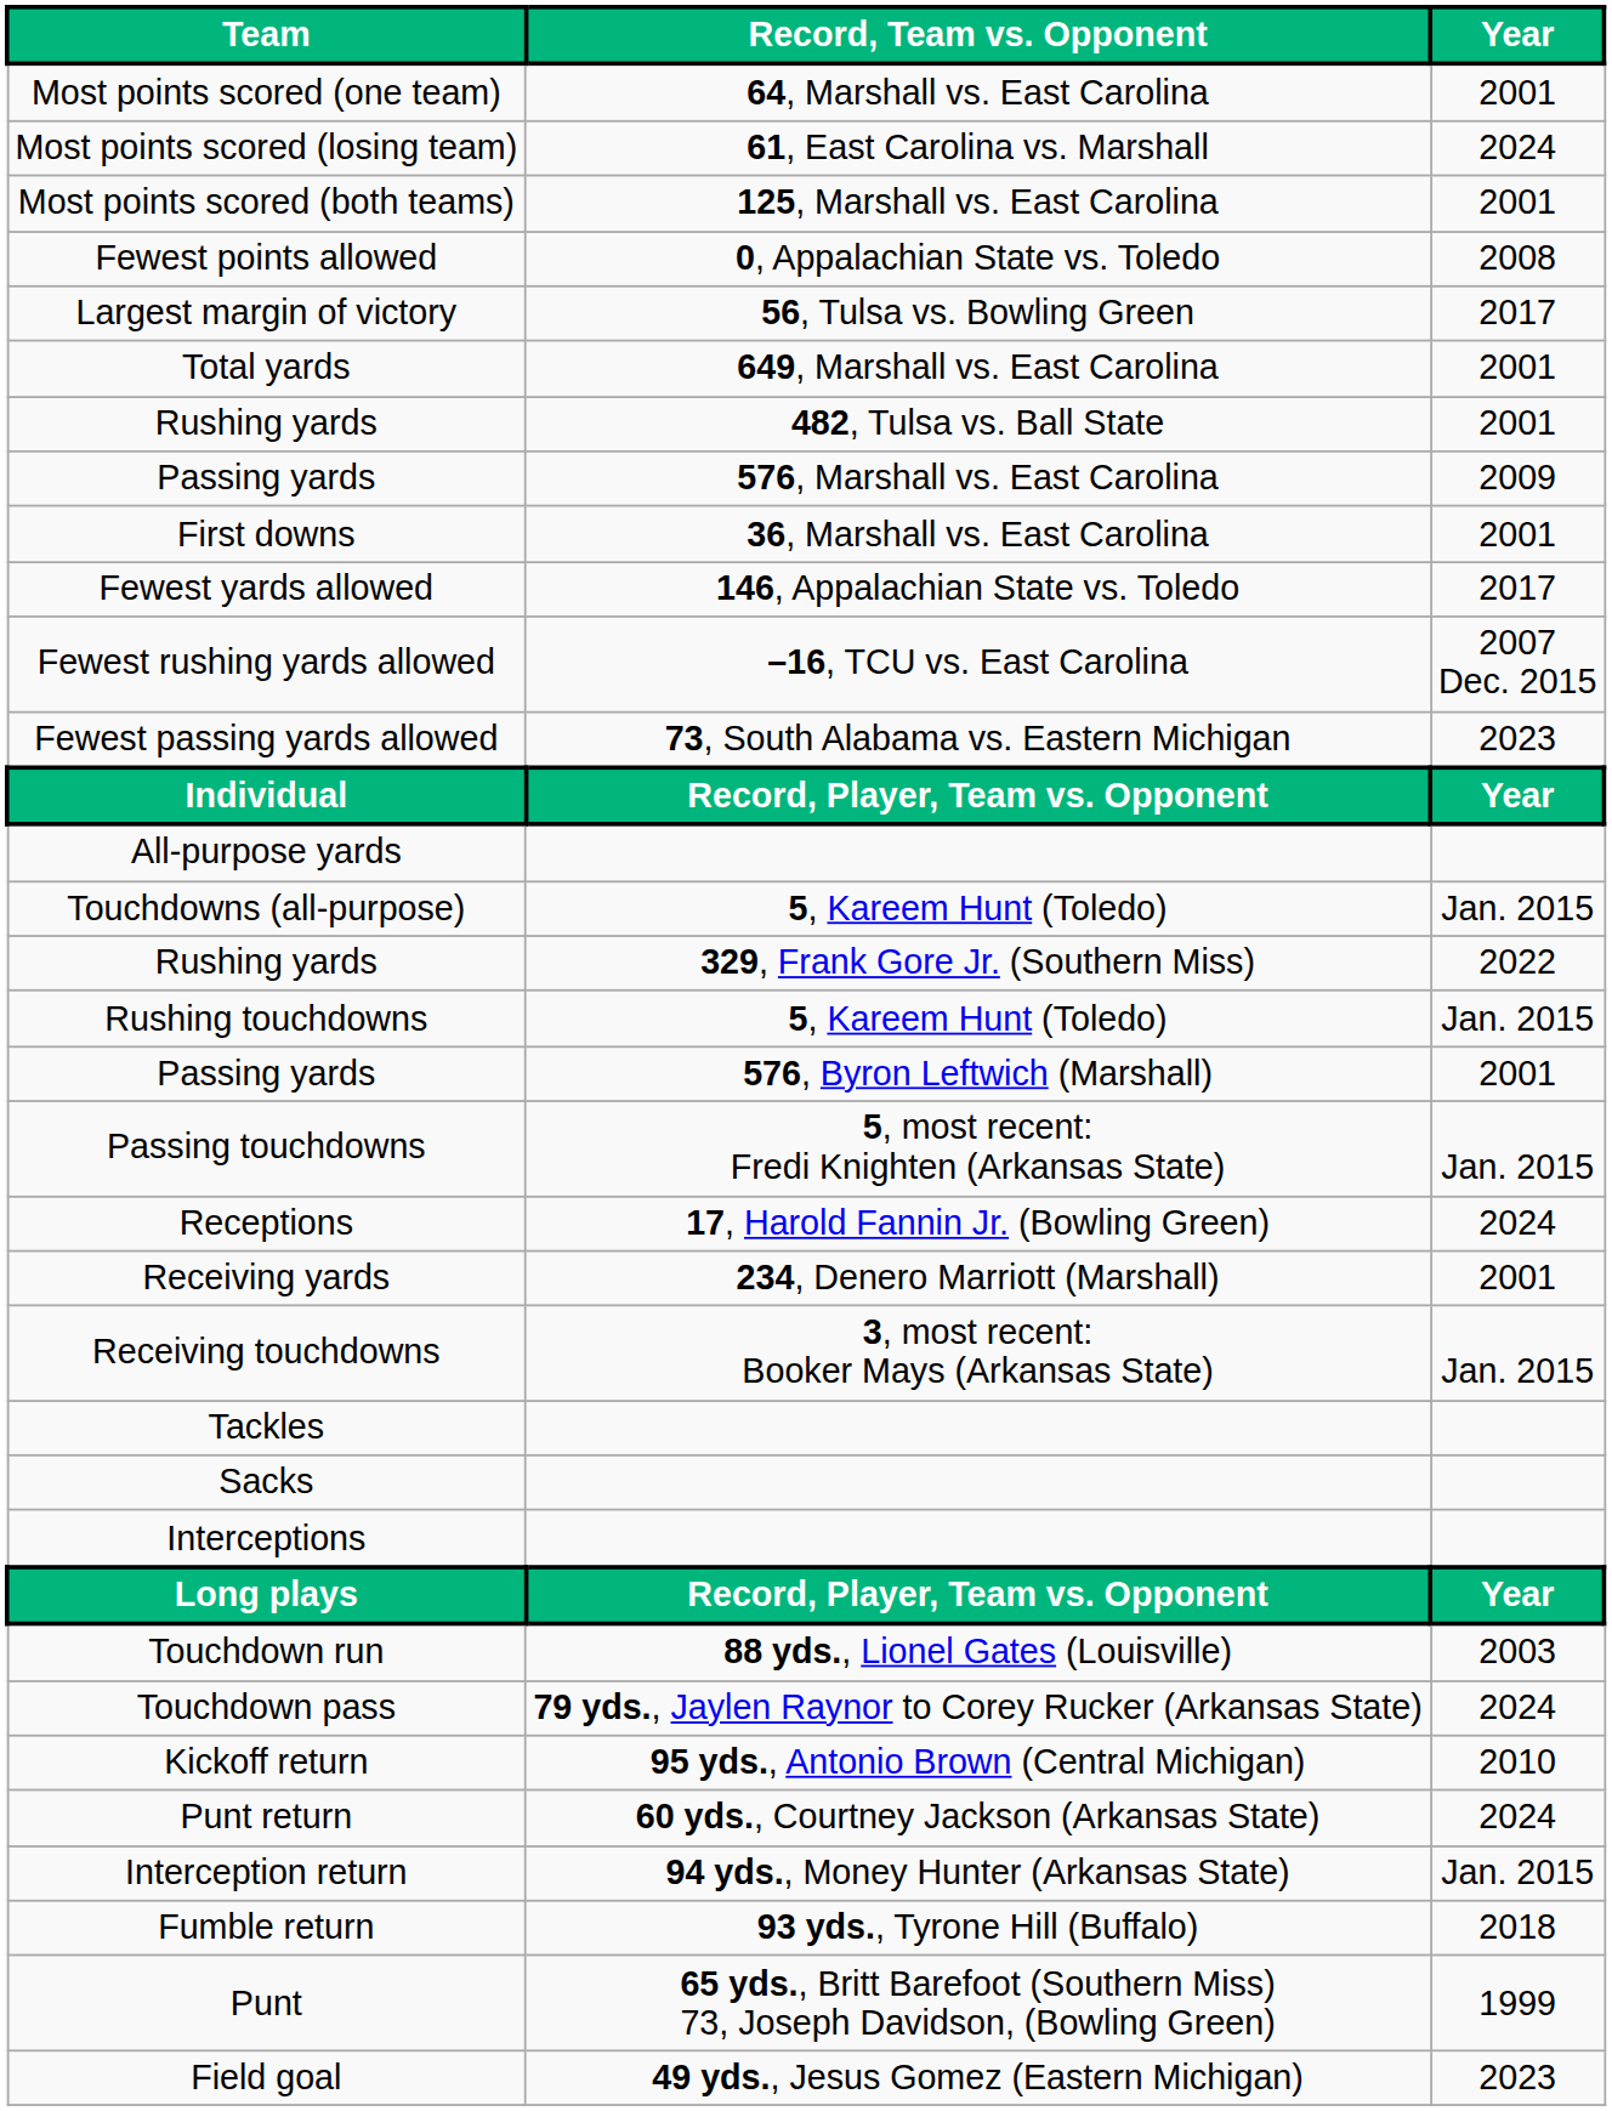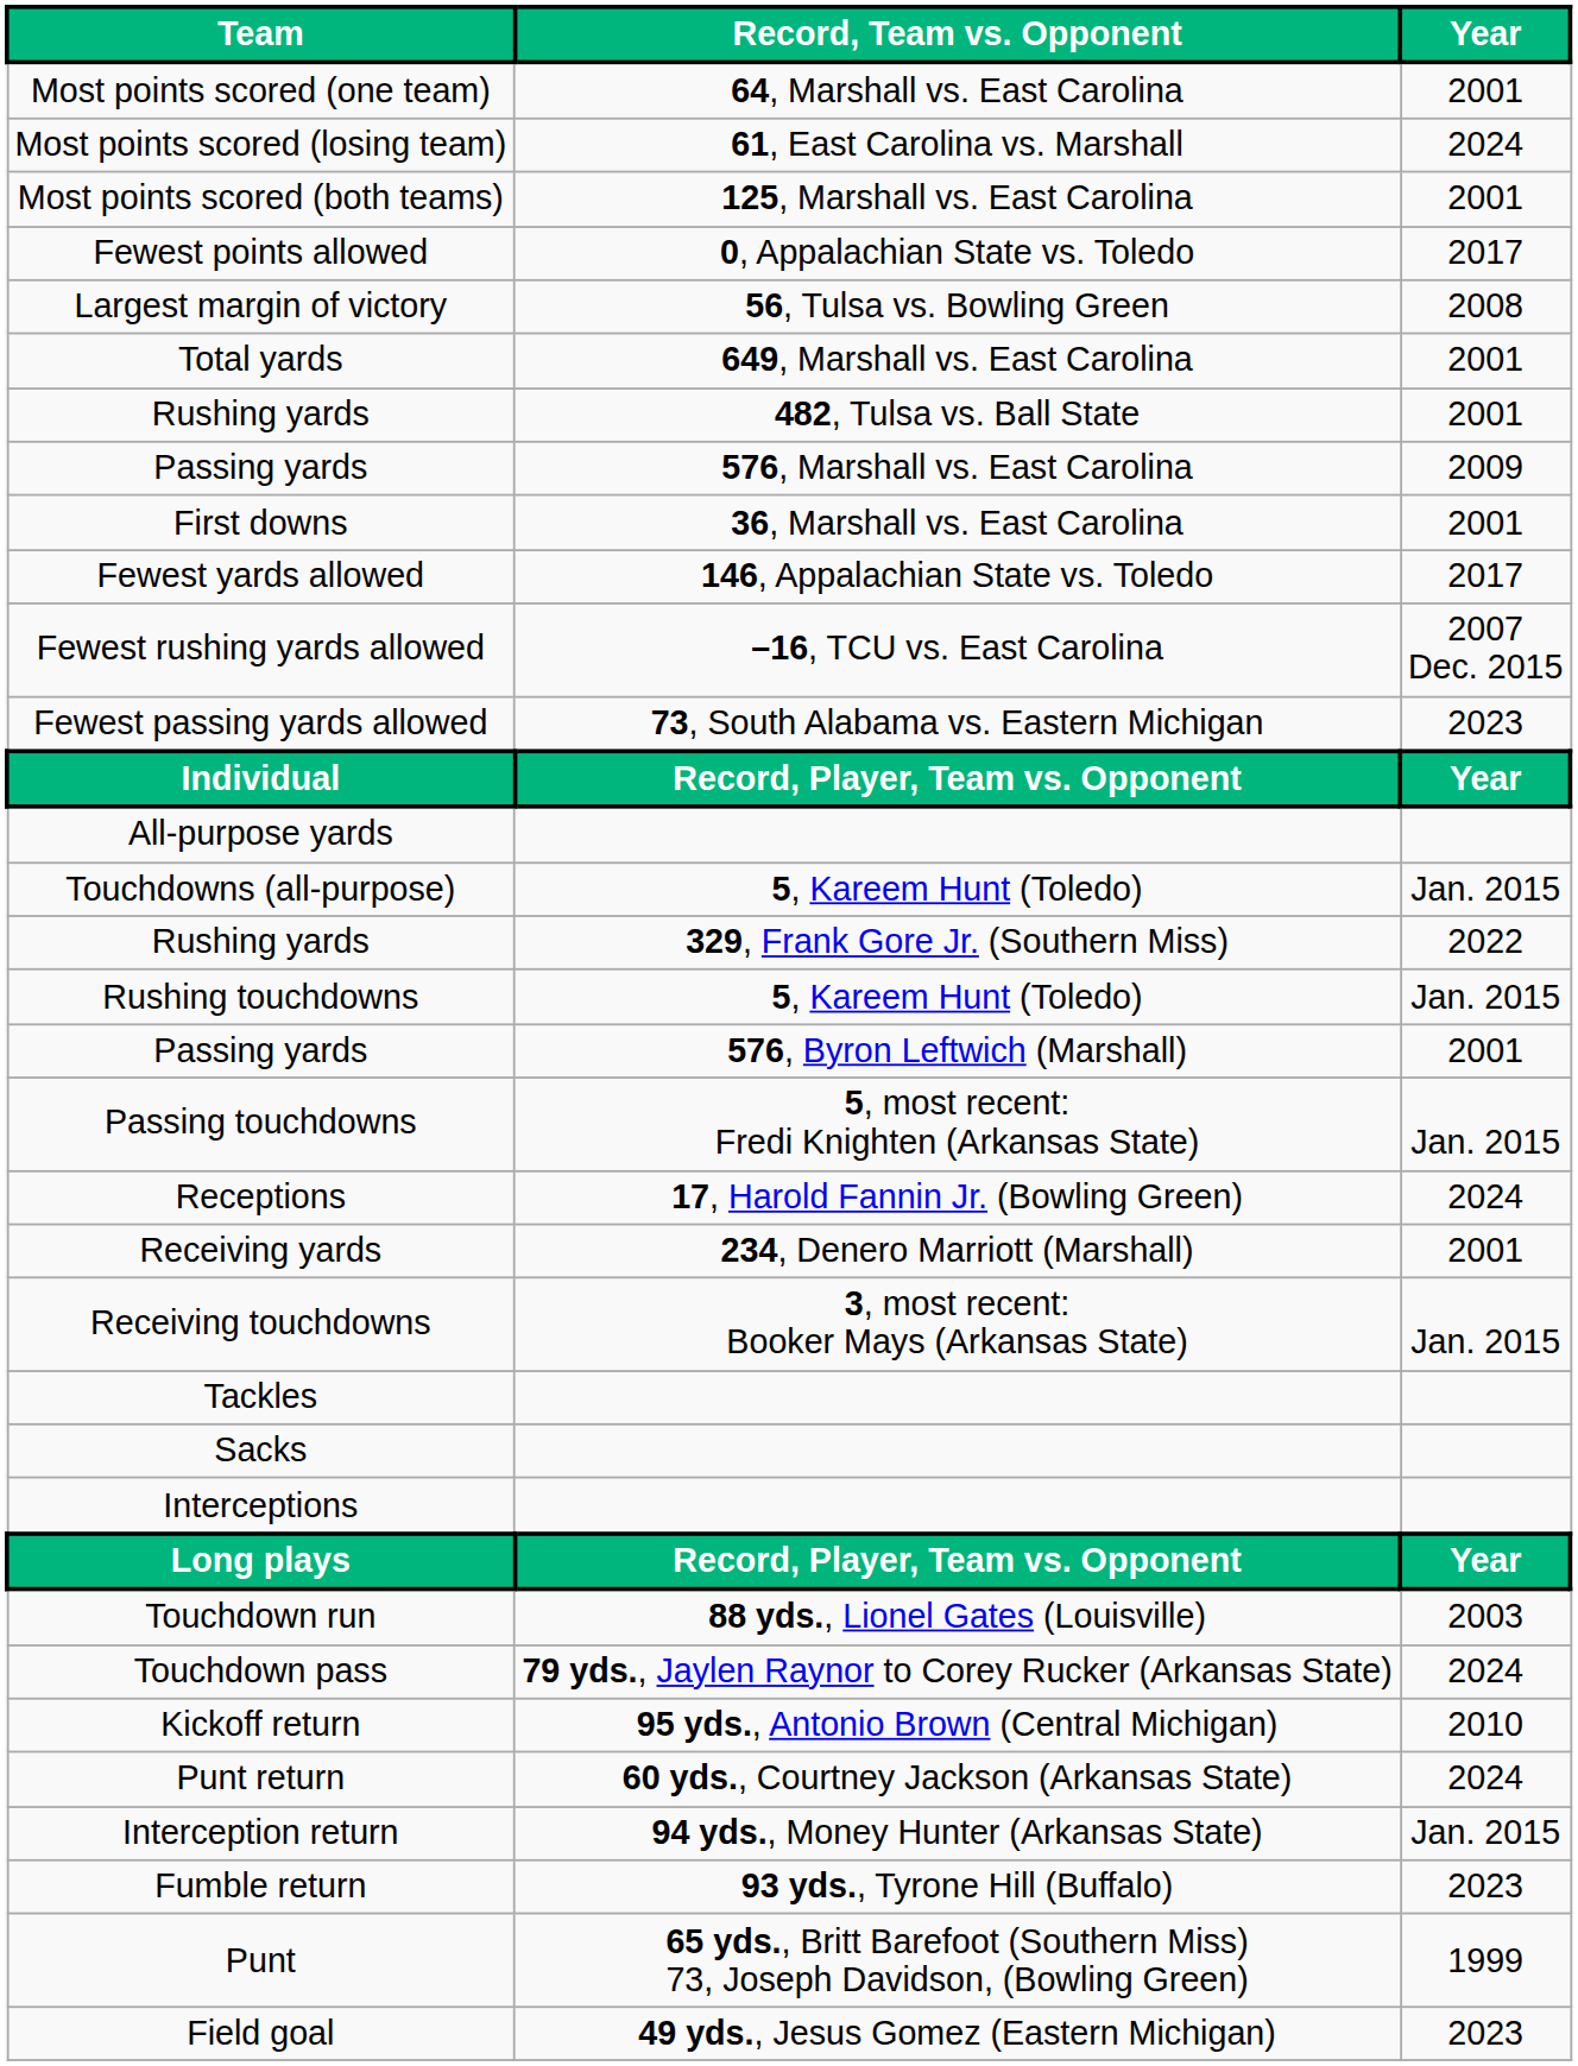Fewest points allowed | Year: 2008 -> 2017
Largest margin of victory | Year: 2017 -> 2008
Fumble return | Year: 2018 -> 2023
